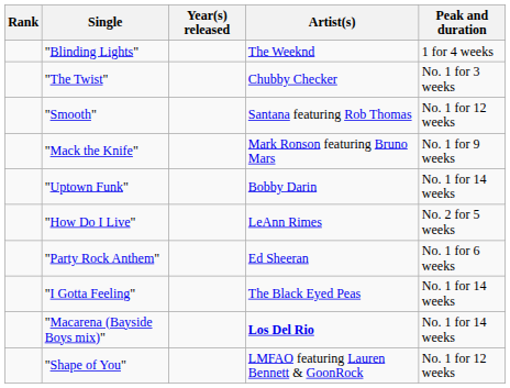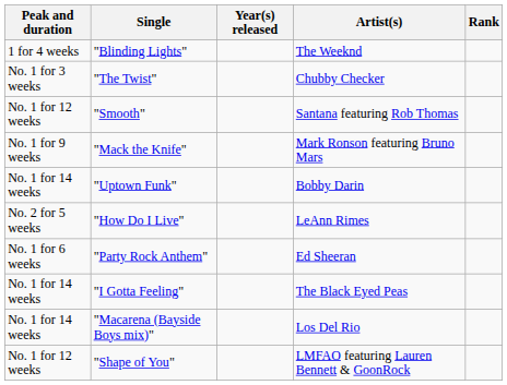columns swapped: Rank <-> Peak and duration
"Macarena (Bayside Boys mix)" | Artist(s): bold -> normal
